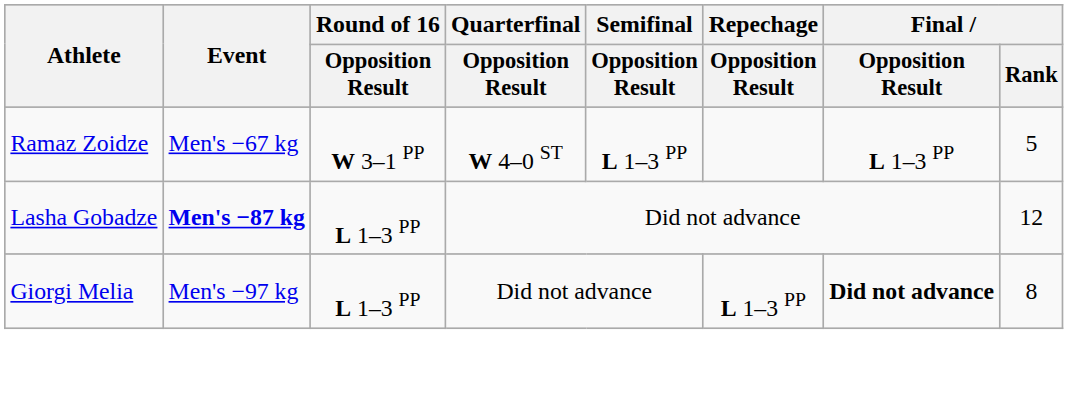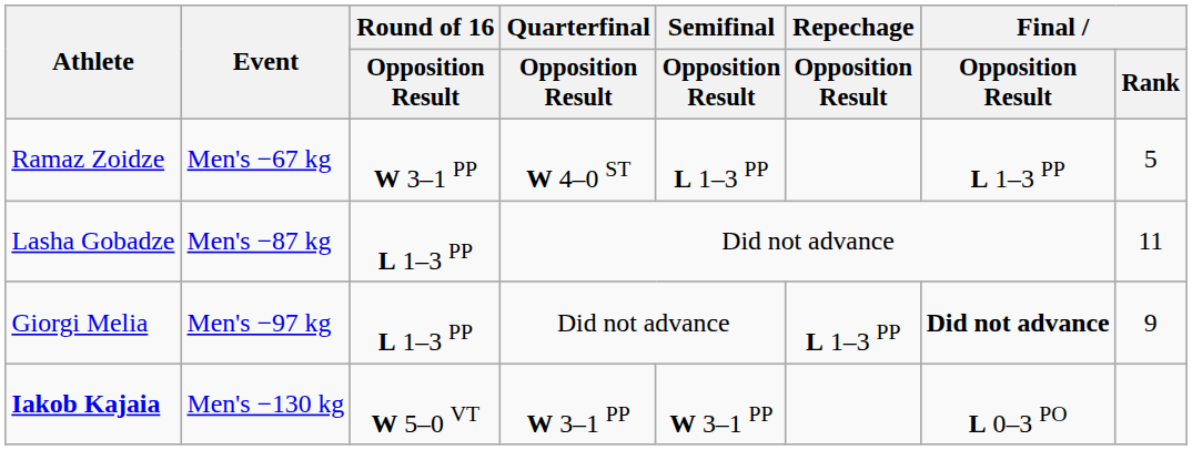Lasha Gobadze | Event: bold -> normal
Lasha Gobadze | Final / Rank: 12 -> 11
Giorgi Melia | Final / Rank: 8 -> 9
+ row: Iakob Kajaia | Men's −130 kg | W 5–0 VT | W 3–1 PP | W 3–1 PP | L 0–3 PO
